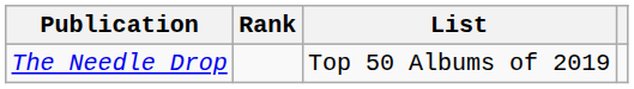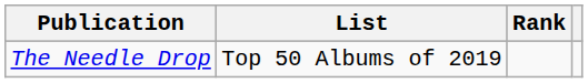columns swapped: List <-> Rank
